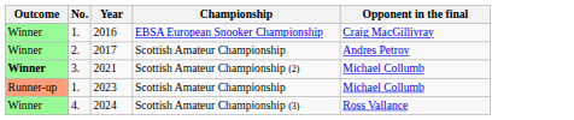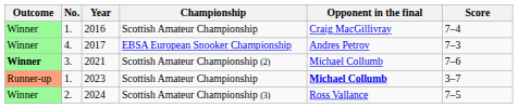+ column: Score | 7–4 | 7–3 | 7–6 | 3–7 | 7–5
2016 | Championship: EBSA European Snooker Championship -> Scottish Amateur Championship
2017 | No.: 2. -> 4.
2017 | Championship: Scottish Amateur Championship -> EBSA European Snooker Championship
2023 | Opponent in the final: normal -> bold
2024 | No.: 4. -> 2.
